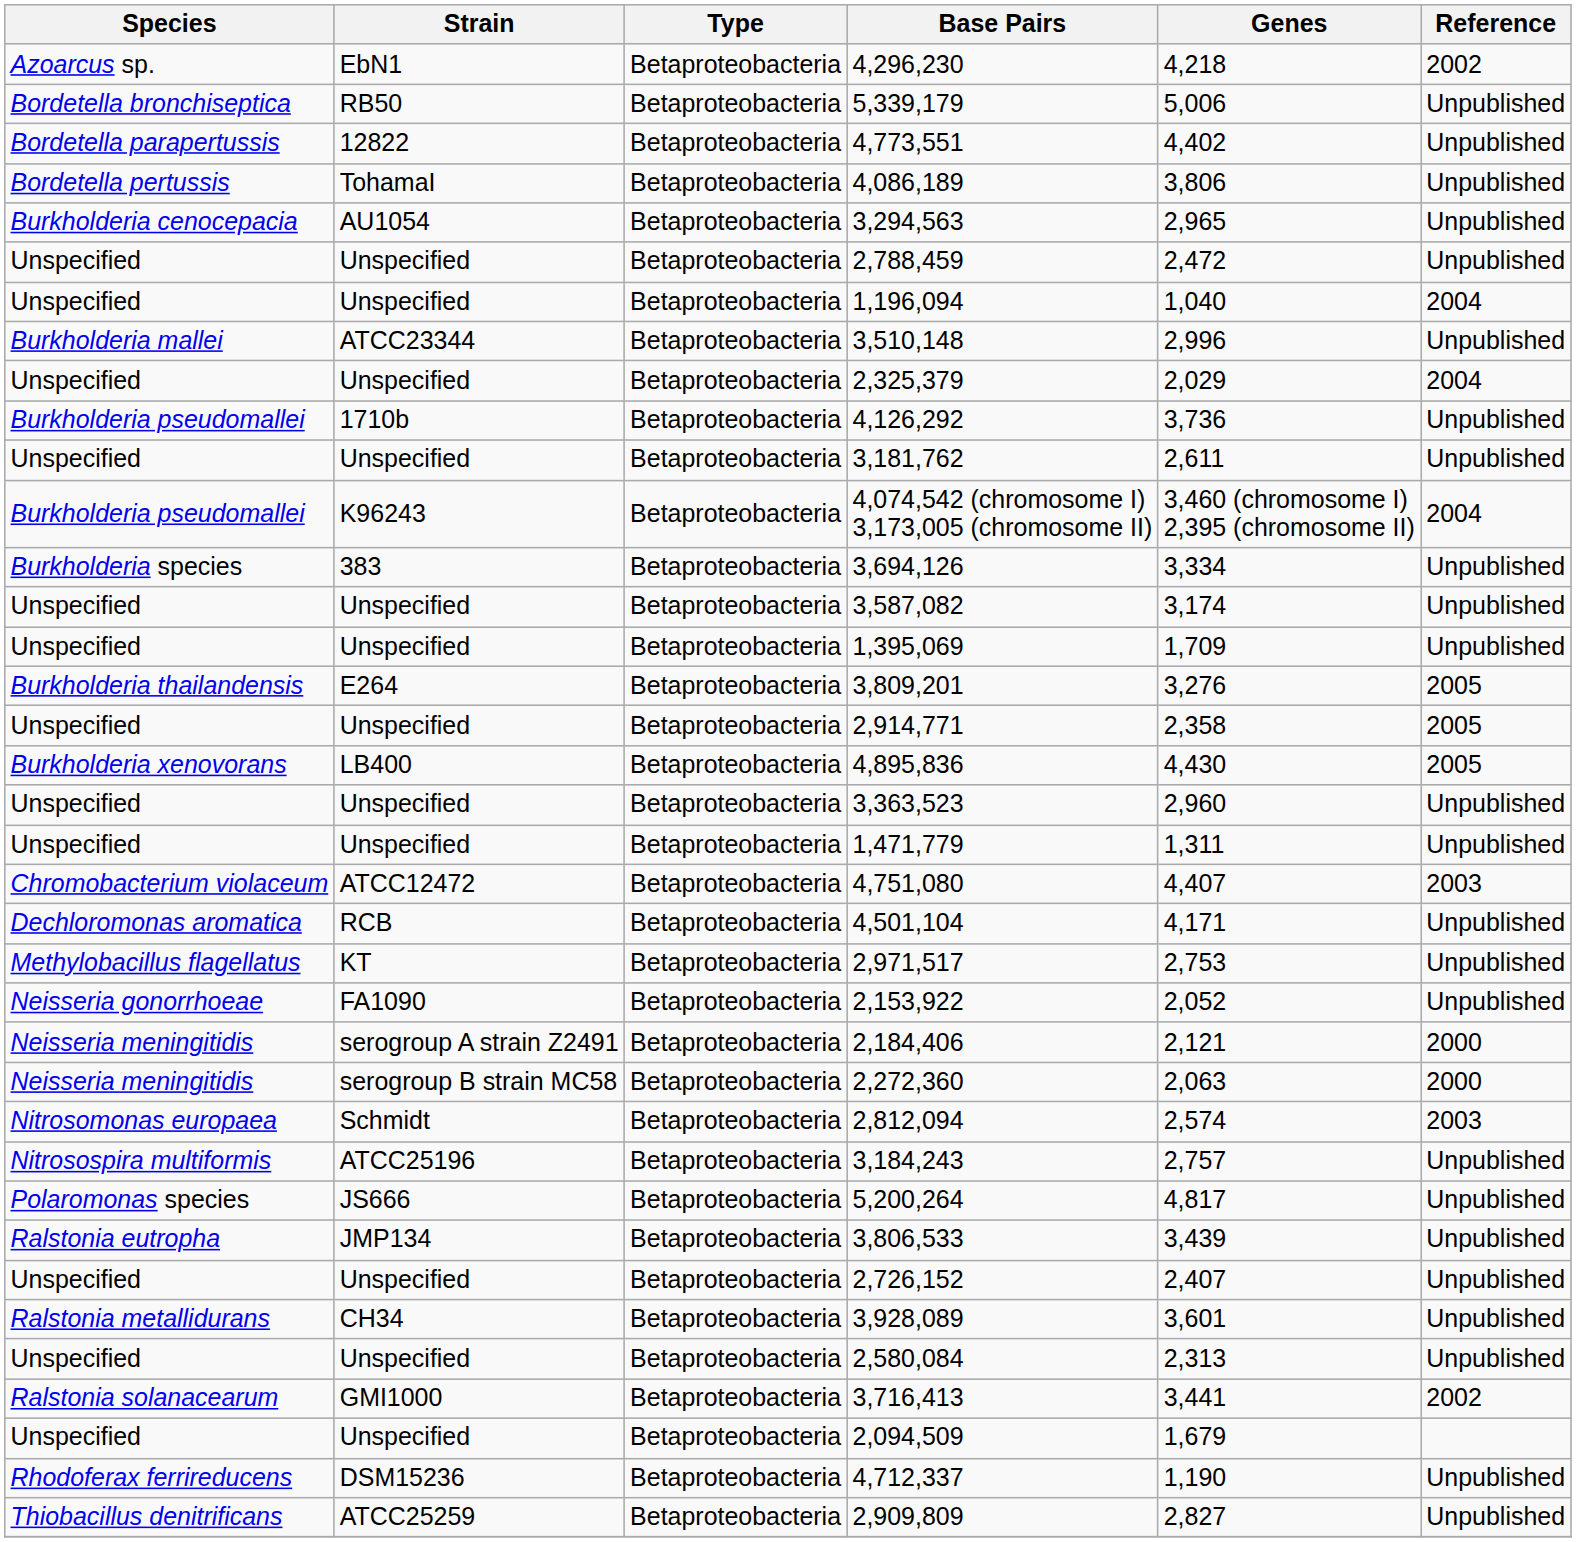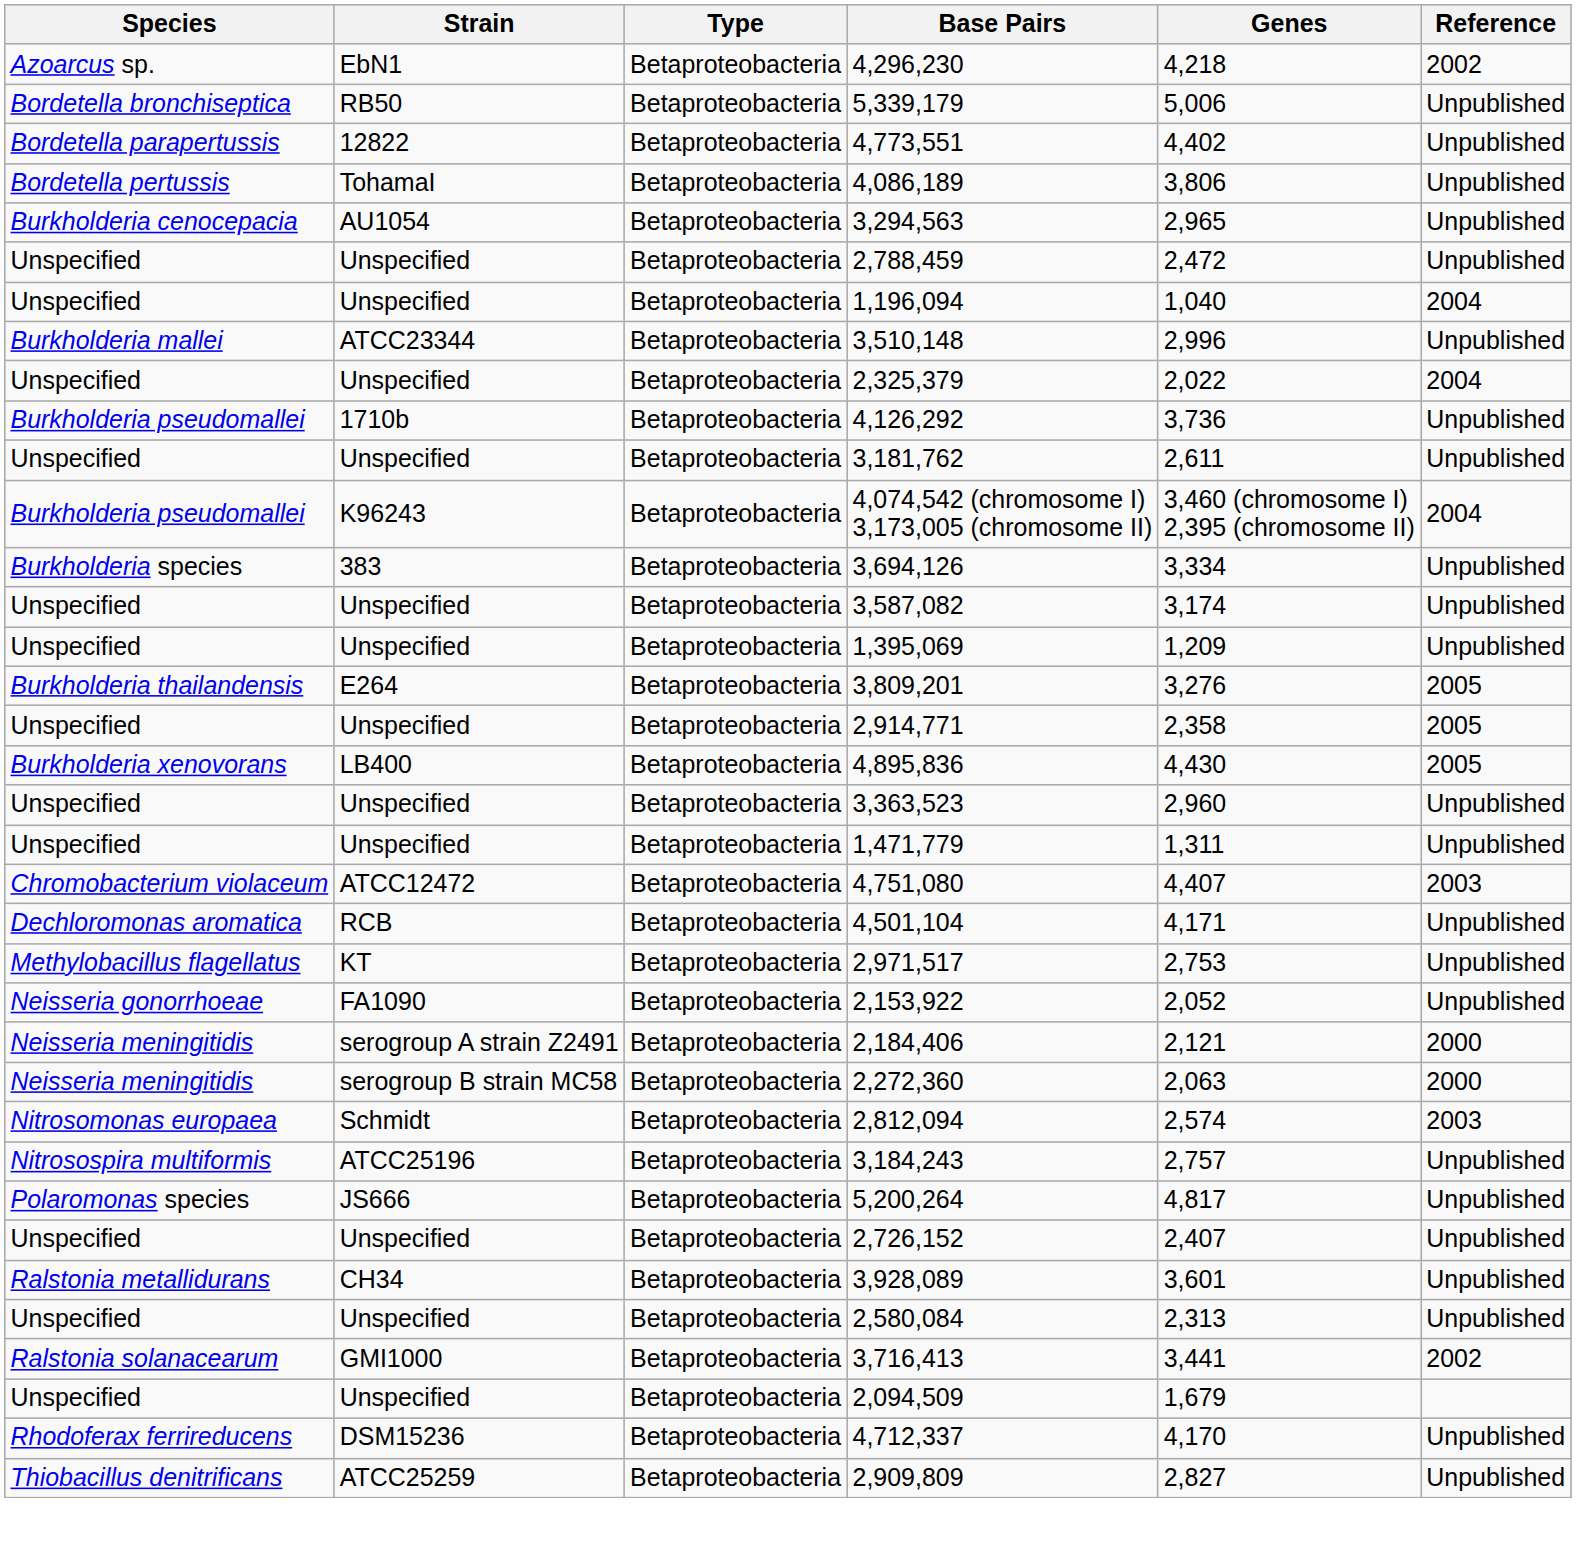2,325,379 | Genes: 2,029 -> 2,022
1,395,069 | Genes: 1,709 -> 1,209
- row: Ralstonia eutropha | JMP134 | Betaproteobacteria | 3,806,533 | 3,439 | Unpublished
4,712,337 | Genes: 1,190 -> 4,170
